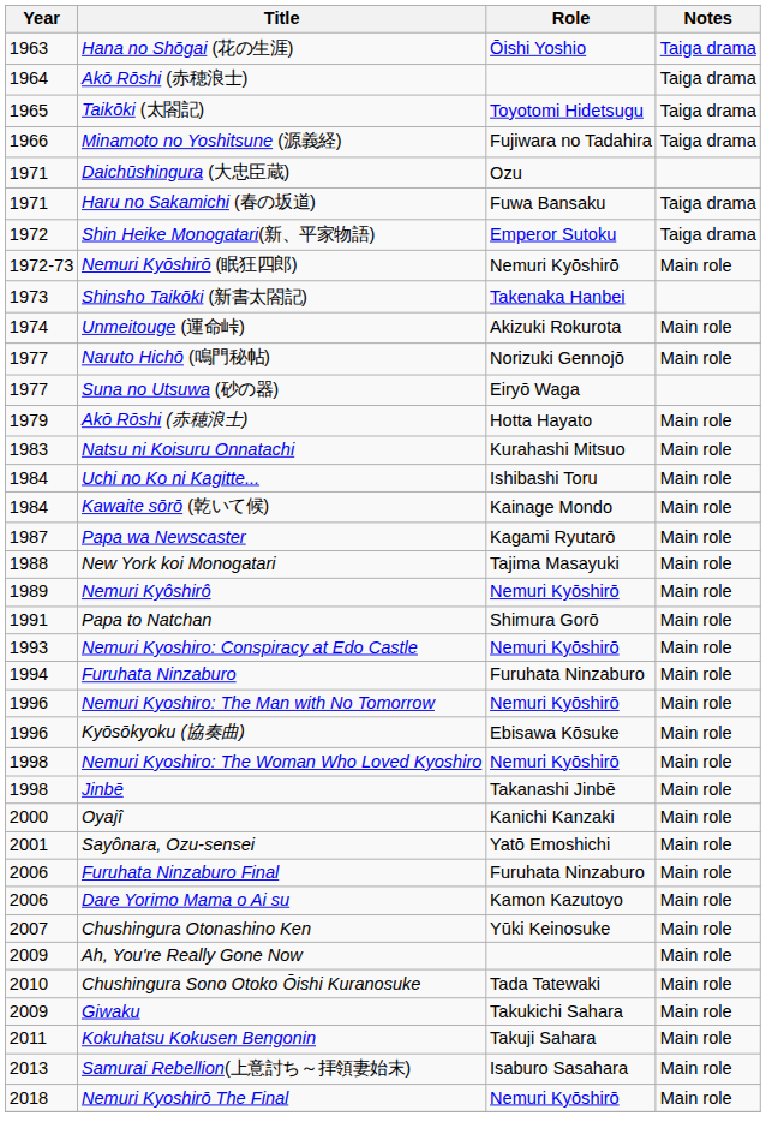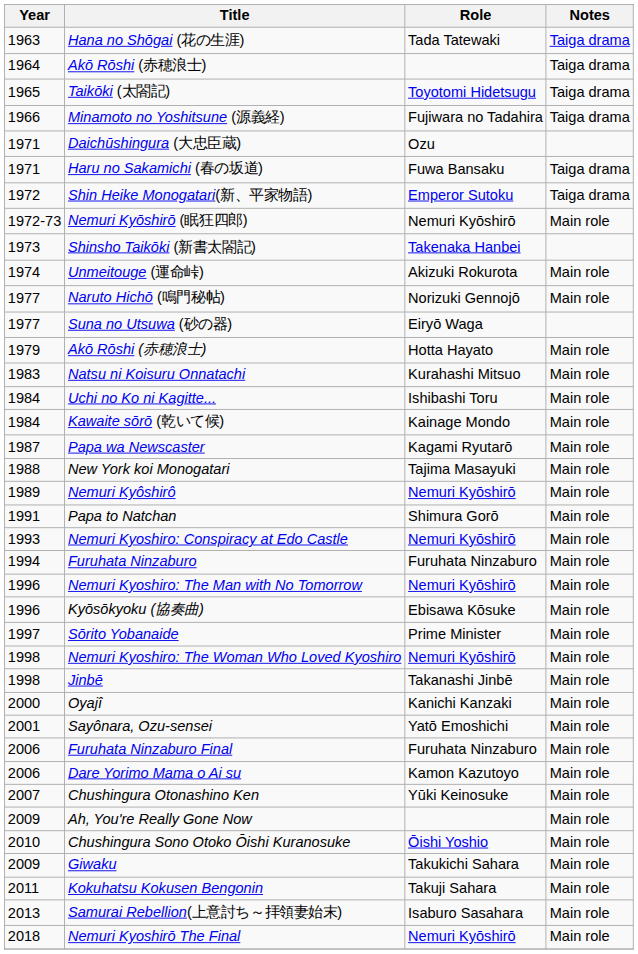Hana no Shōgai (花の生涯) | Role: Ōishi Yoshio -> Tada Tatewaki
+ row: 1997 | Sōrito Yobanaide | Prime Minister | Main role
Chushingura Sono Otoko Ōishi Kuranosuke | Role: Tada Tatewaki -> Ōishi Yoshio
